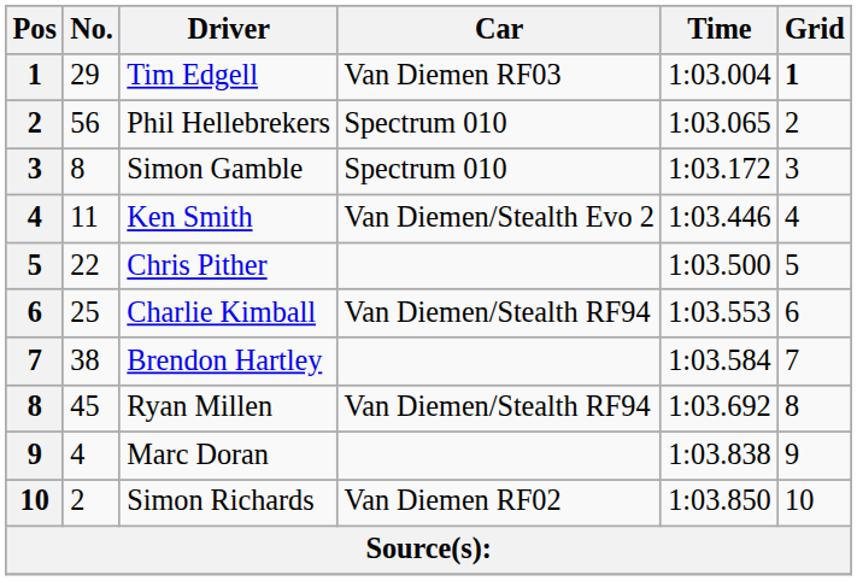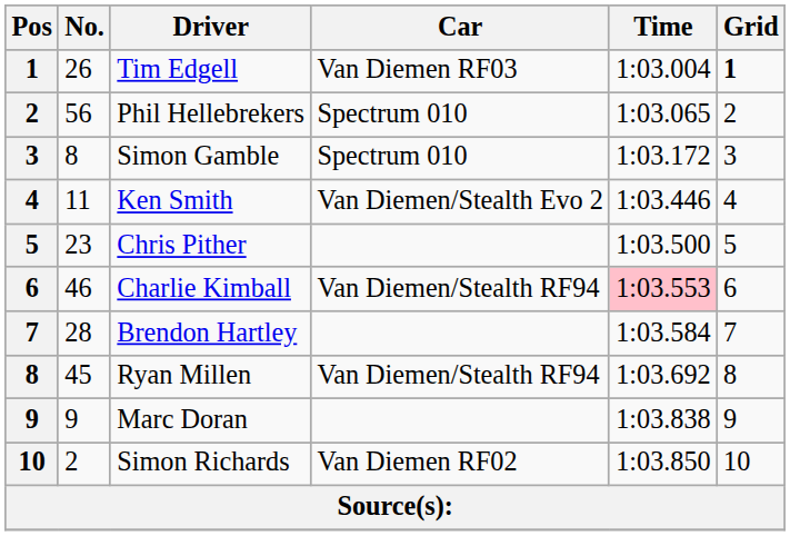Tim Edgell | No.: 29 -> 26
Chris Pither | No.: 22 -> 23
Charlie Kimball | No.: 25 -> 46
Charlie Kimball | Time: no background -> pink background
Brendon Hartley | No.: 38 -> 28
Marc Doran | No.: 4 -> 9
